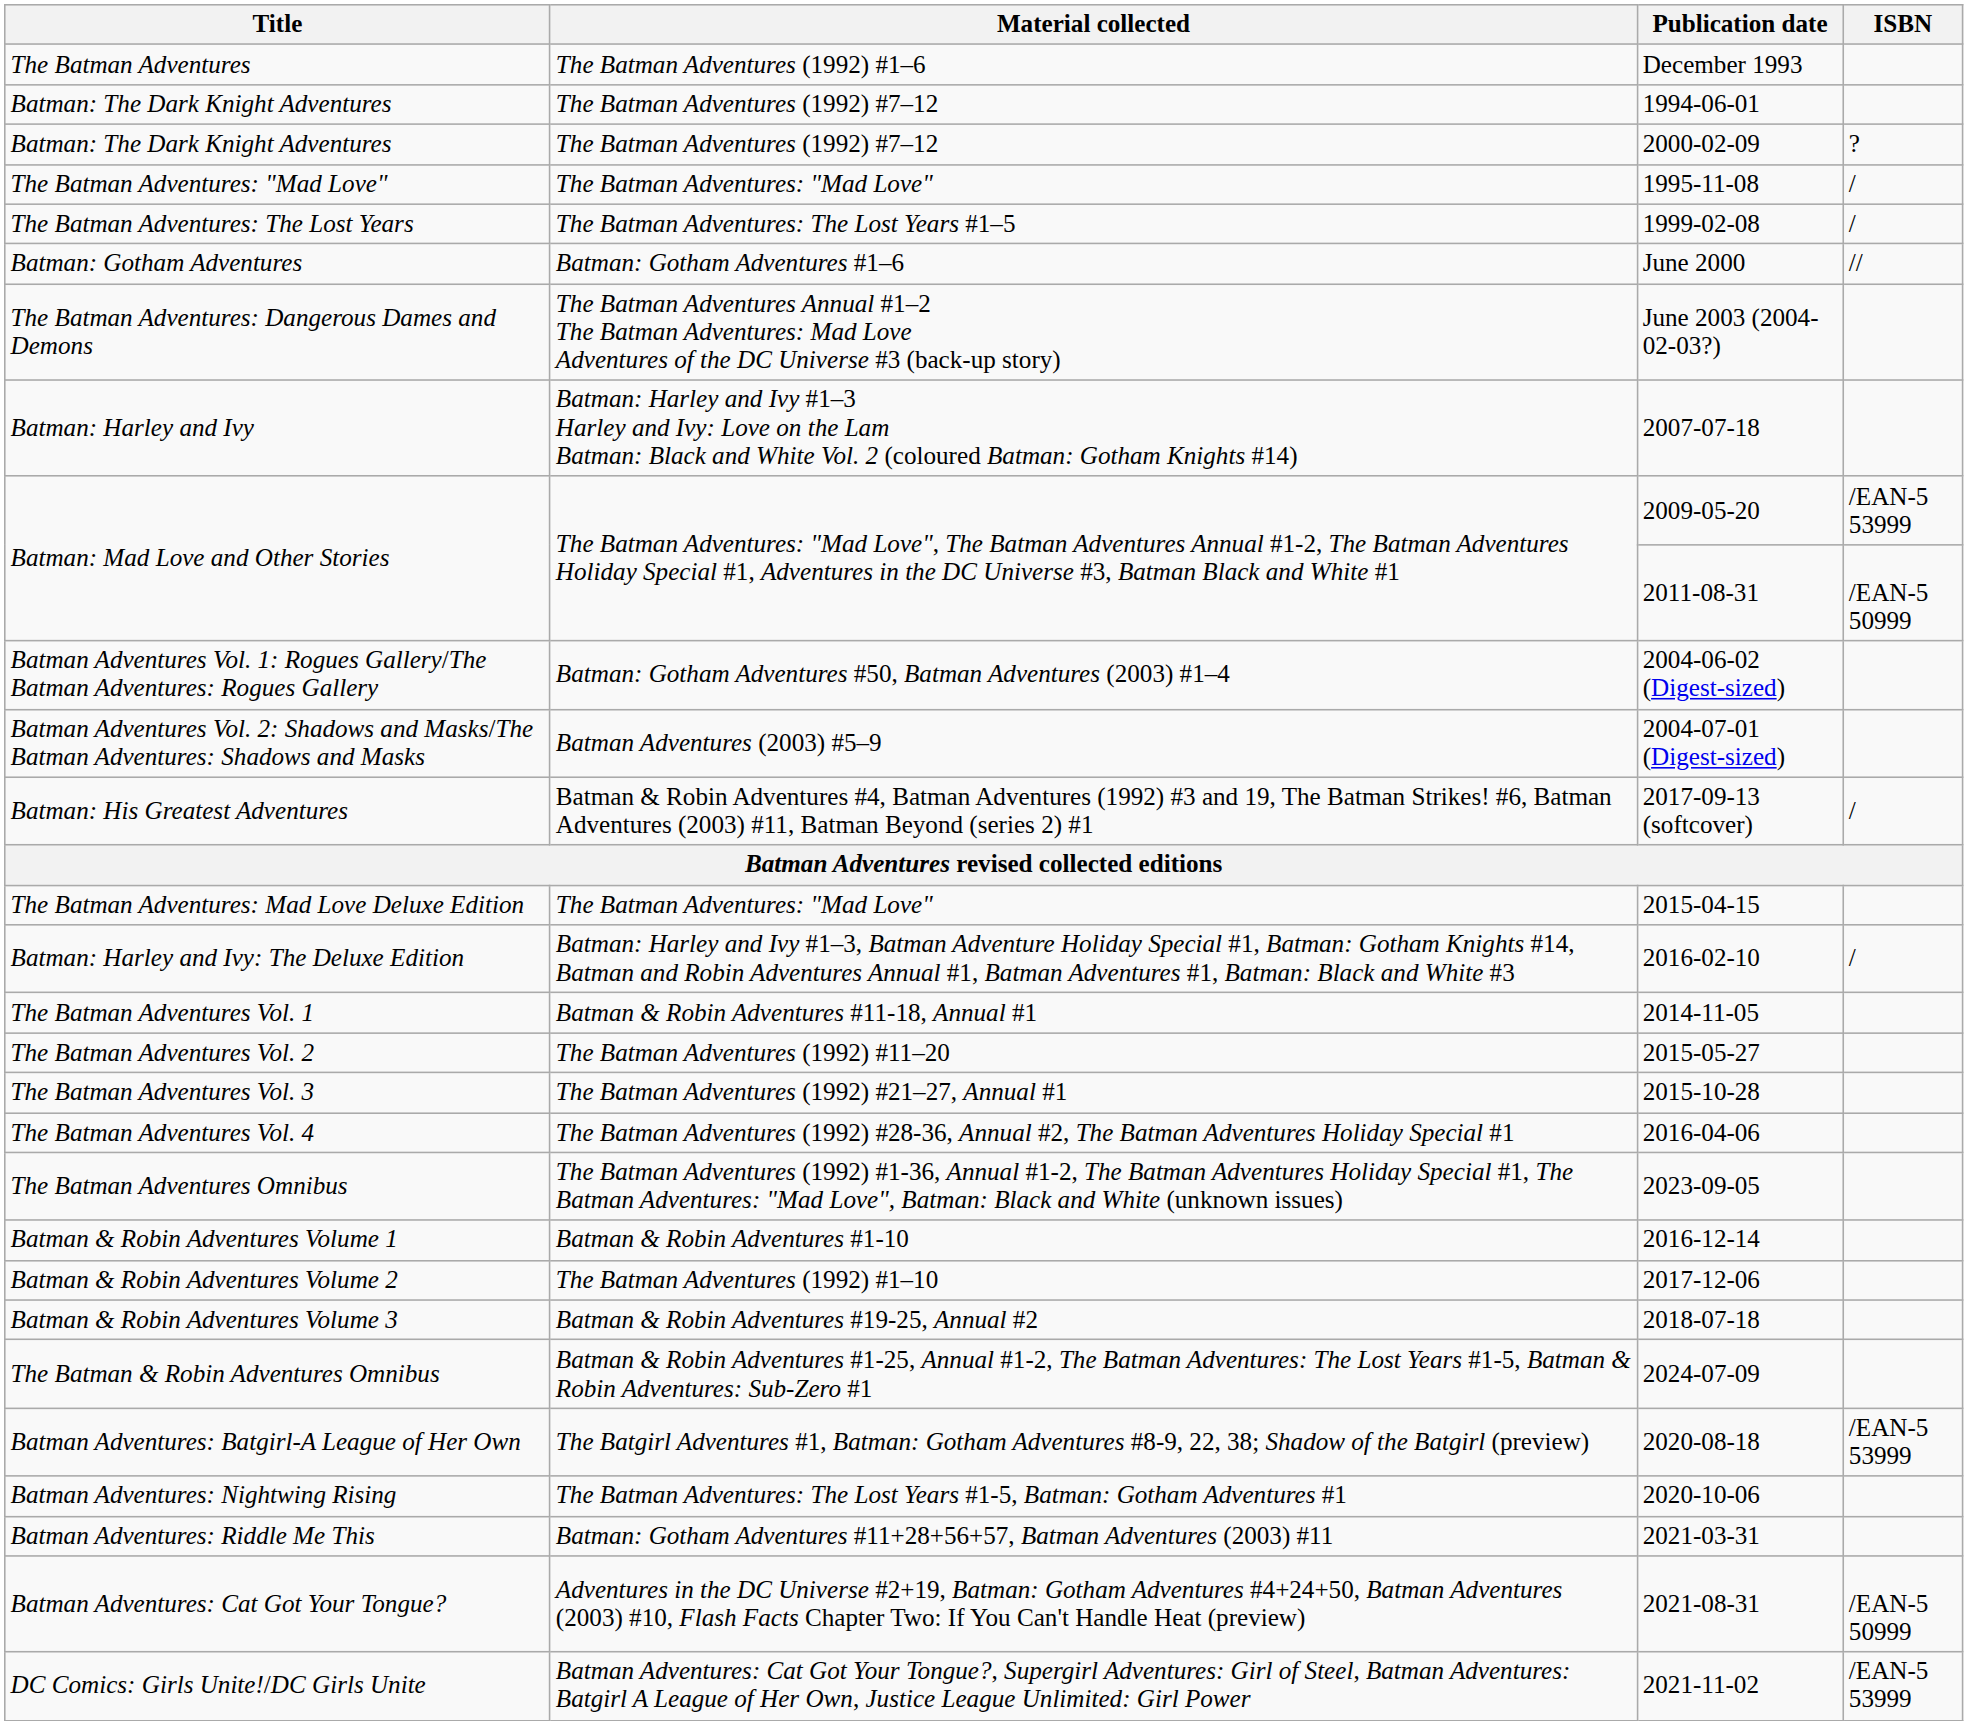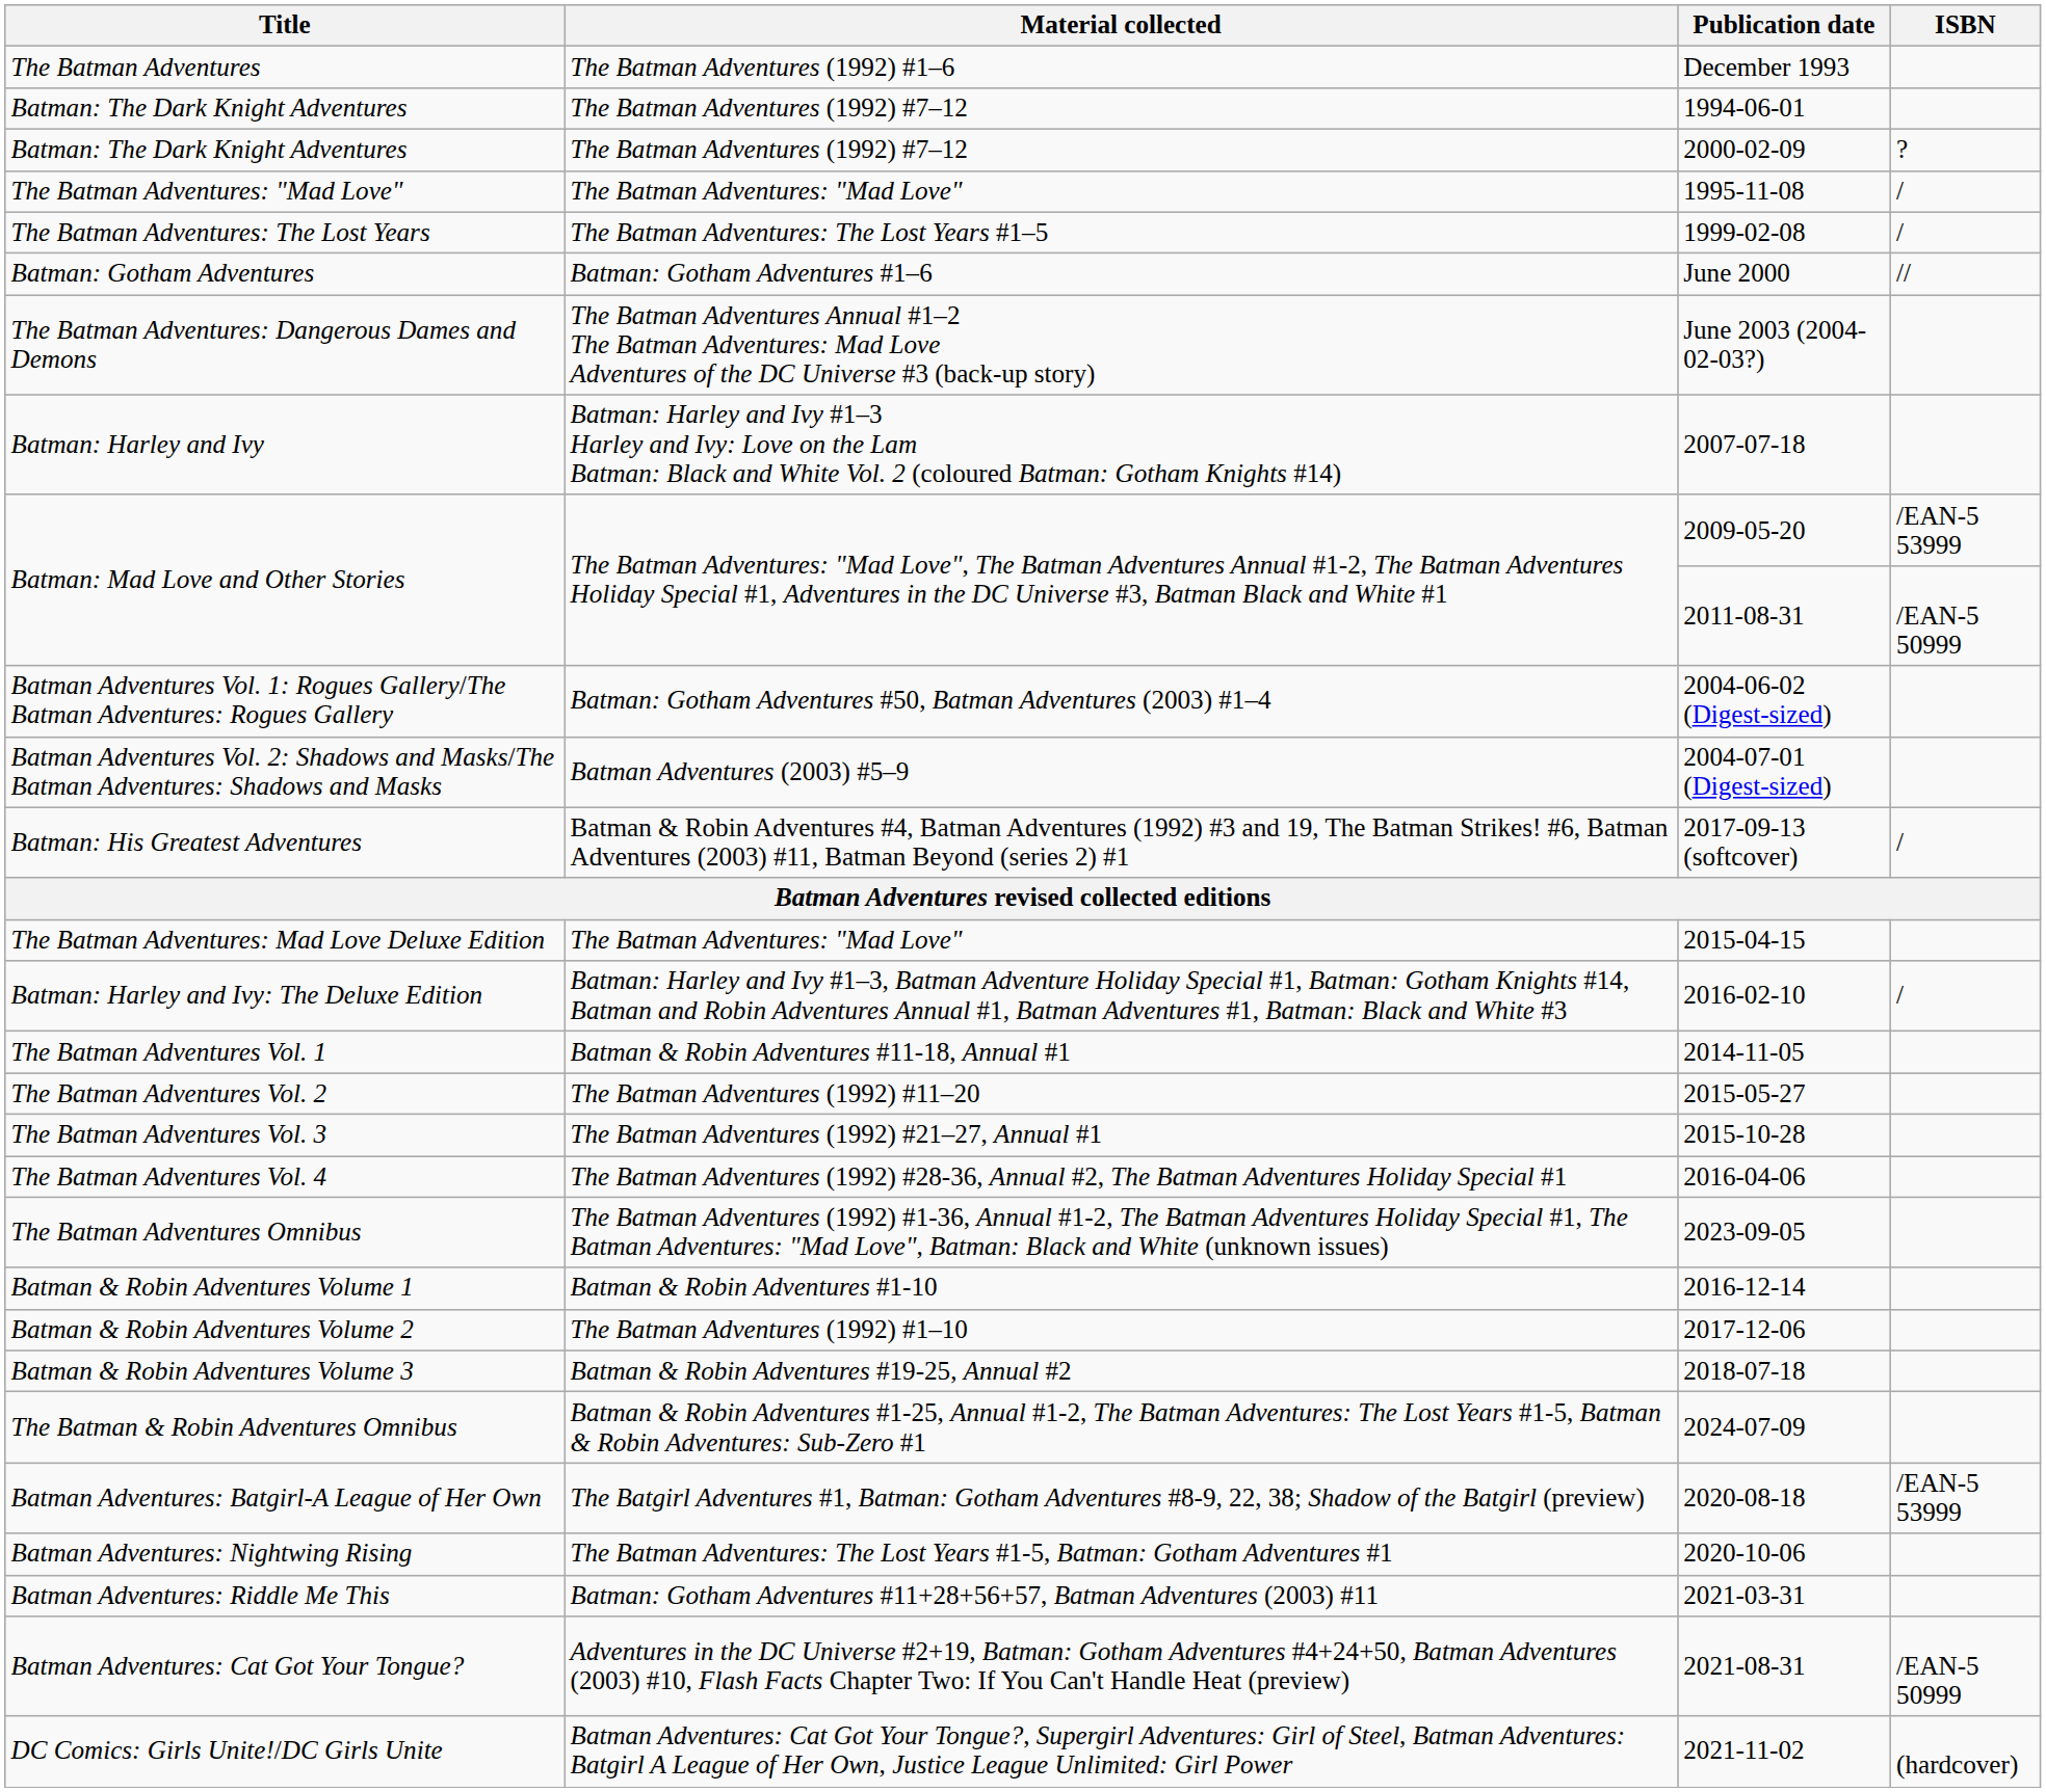DC Comics: Girls Unite!/DC Girls Unite | ISBN: /EAN-5 53999 -> (hardcover)
